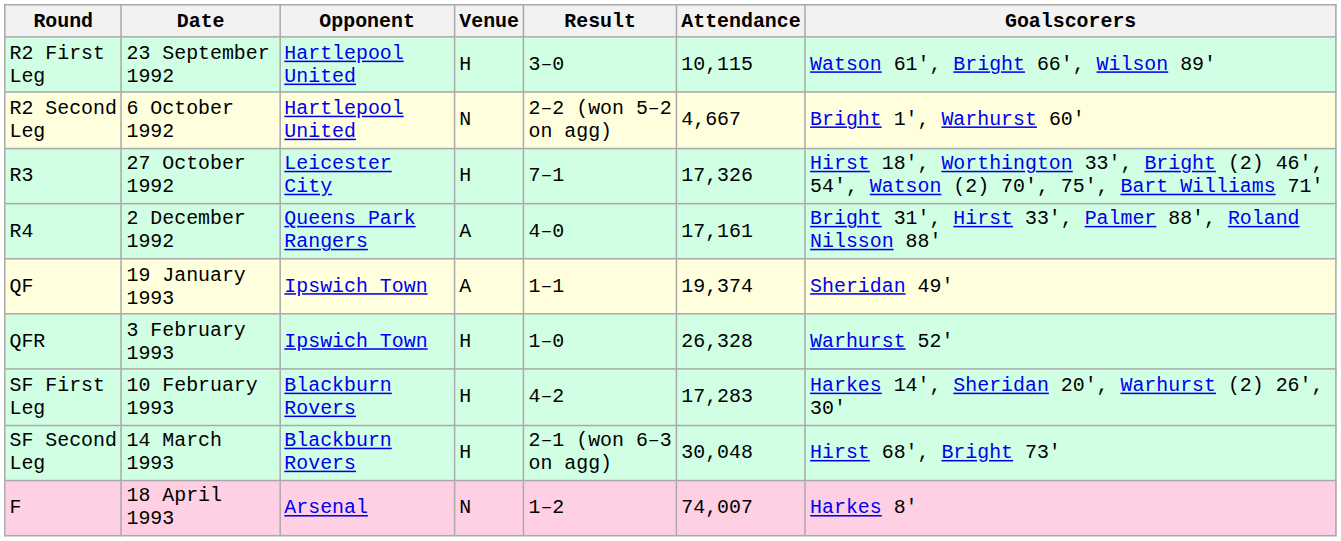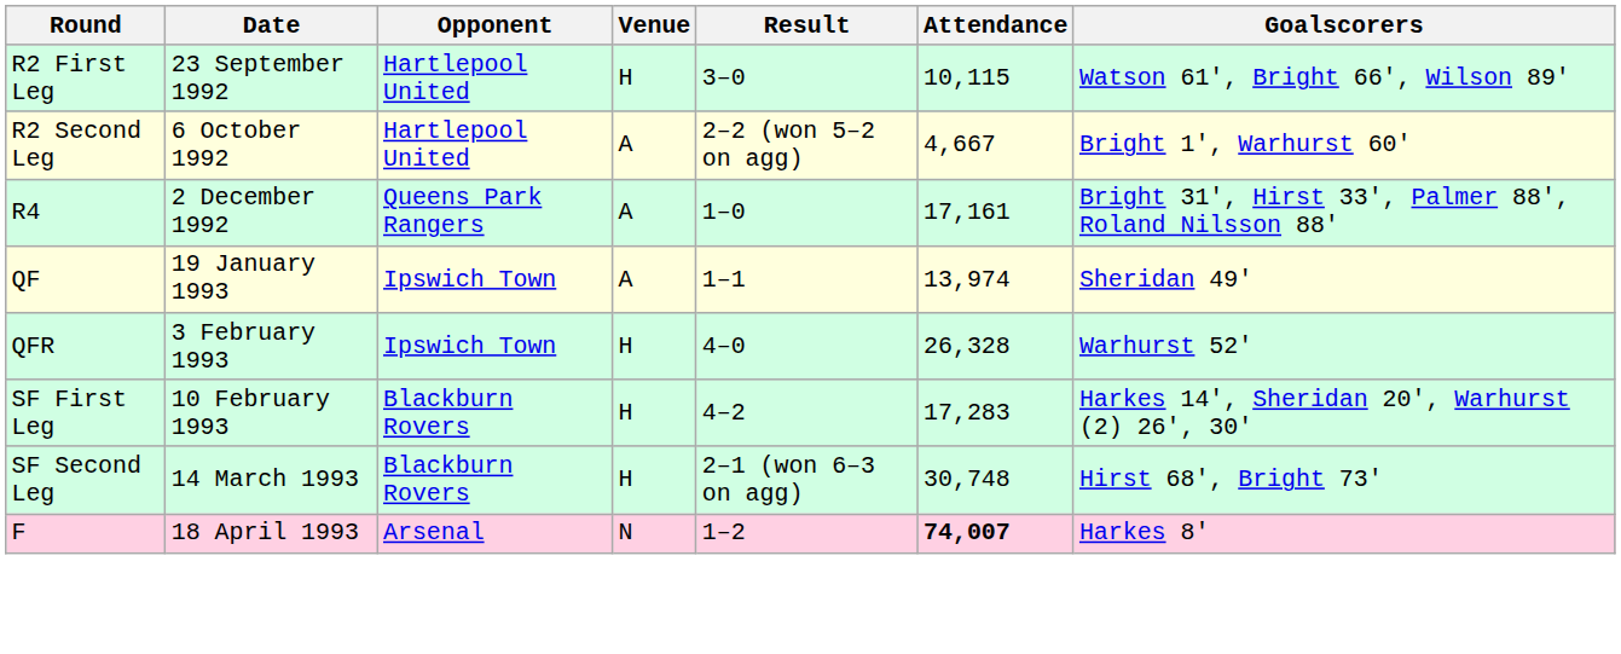R2 Second Leg | Venue: N -> A
- row: R3 | 27 October 1992 | Leicester City | H | 7–1 | 17,326 | Hirst 18', Worthington 33', Bright (2) 46', 54', Watson (2) 70', 75', Bart Williams 71'
R4 | Result: 4–0 -> 1–0
QF | Attendance: 19,374 -> 13,974
QFR | Result: 1–0 -> 4–0
SF Second Leg | Attendance: 30,048 -> 30,748
F | Attendance: normal -> bold
